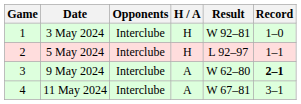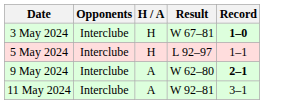- column: Game | 1 | 2 | 3 | 4
3 May 2024 | Result: W 92–81 -> W 67–81
3 May 2024 | Record: normal -> bold
11 May 2024 | Result: W 67–81 -> W 92–81
